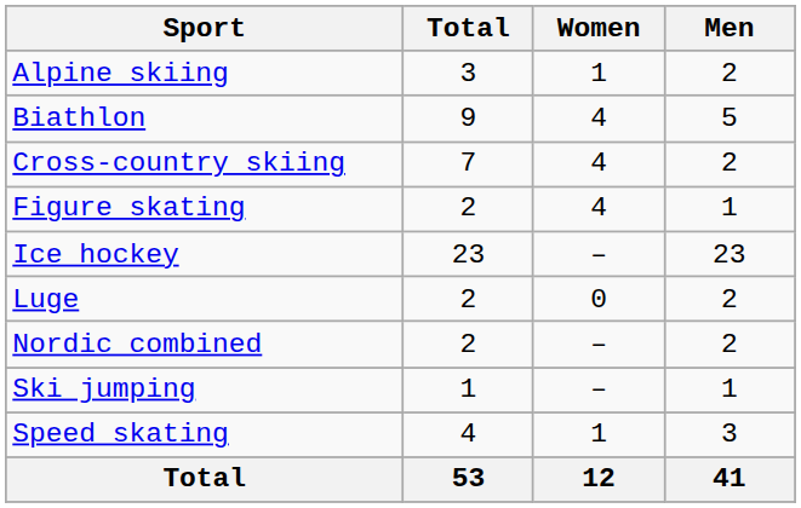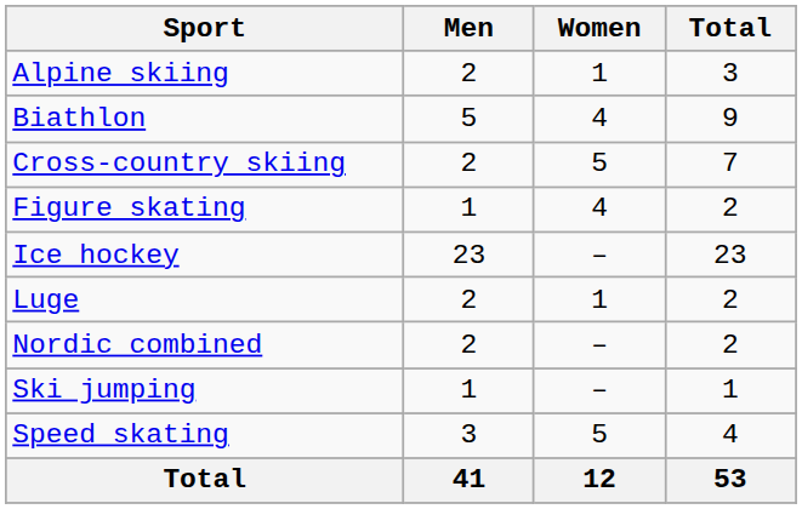columns swapped: Men <-> Total
Cross-country skiing | Women: 4 -> 5
Luge | Women: 0 -> 1
Speed skating | Women: 1 -> 5
